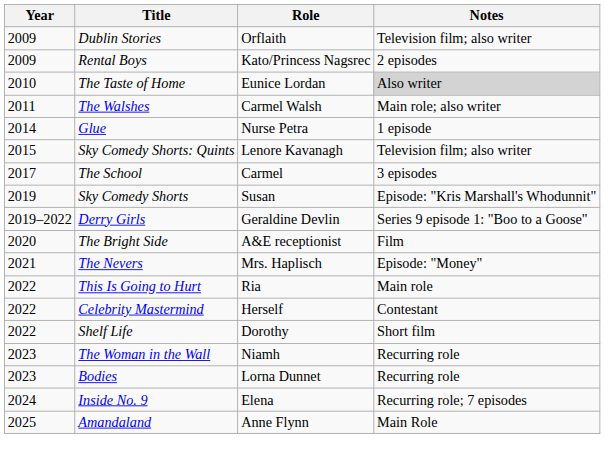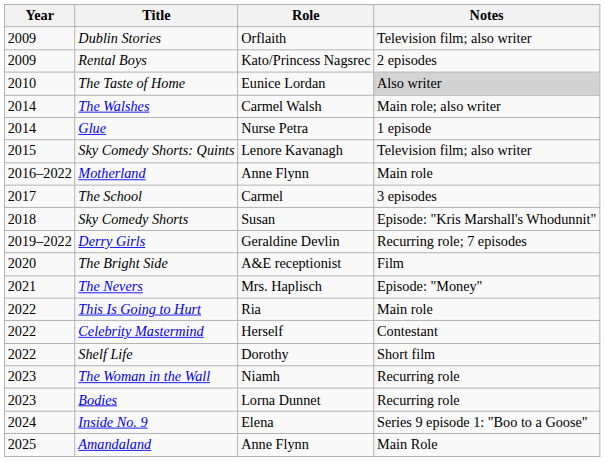The Walshes | Year: 2011 -> 2014
+ row: 2016–2022 | Motherland | Anne Flynn | Main role
Sky Comedy Shorts | Year: 2019 -> 2018
Derry Girls | Notes: Series 9 episode 1: "Boo to a Goose" -> Recurring role; 7 episodes
Inside No. 9 | Notes: Recurring role; 7 episodes -> Series 9 episode 1: "Boo to a Goose"
